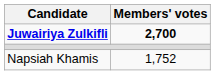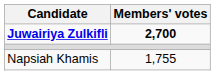Napsiah Khamis | Members' votes: 1,752 -> 1,755
